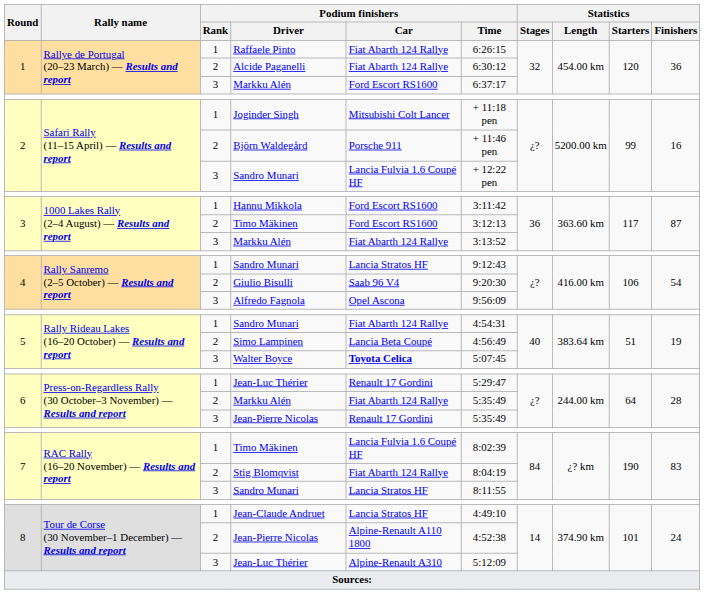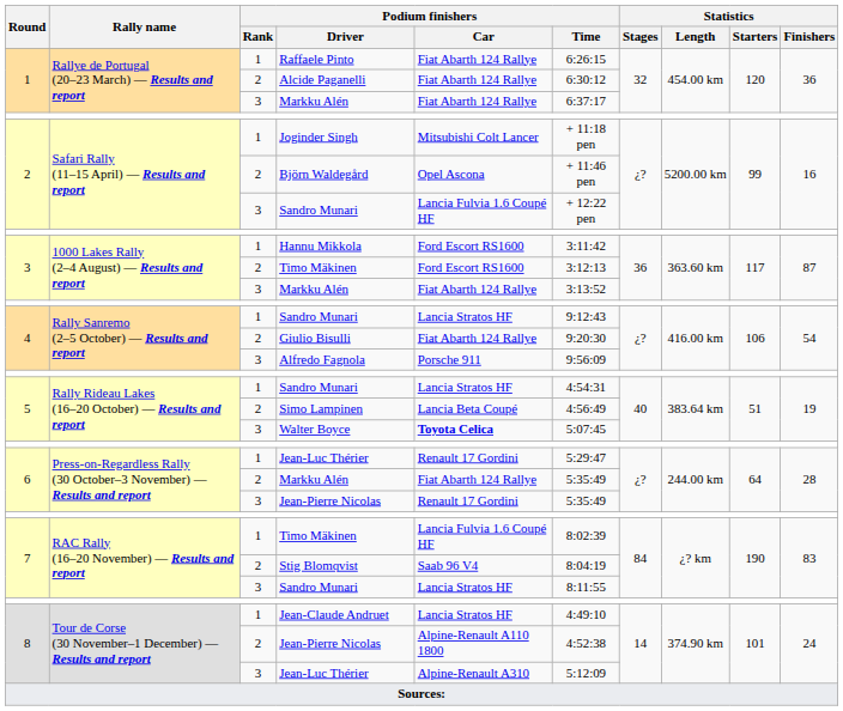1 / Markku Alén | Podium finishers / Car: Ford Escort RS1600 -> Fiat Abarth 124 Rallye
Björn Waldegård | Podium finishers / Car: Porsche 911 -> Opel Ascona
Giulio Bisulli | Podium finishers / Car: Saab 96 V4 -> Fiat Abarth 124 Rallye
Alfredo Fagnola | Podium finishers / Car: Opel Ascona -> Porsche 911
5 / Sandro Munari | Podium finishers / Car: Fiat Abarth 124 Rallye -> Lancia Stratos HF
Stig Blomqvist | Podium finishers / Car: Fiat Abarth 124 Rallye -> Saab 96 V4
